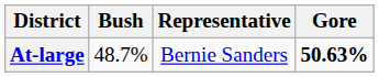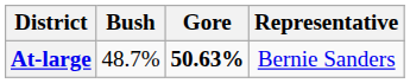columns swapped: Gore <-> Representative
